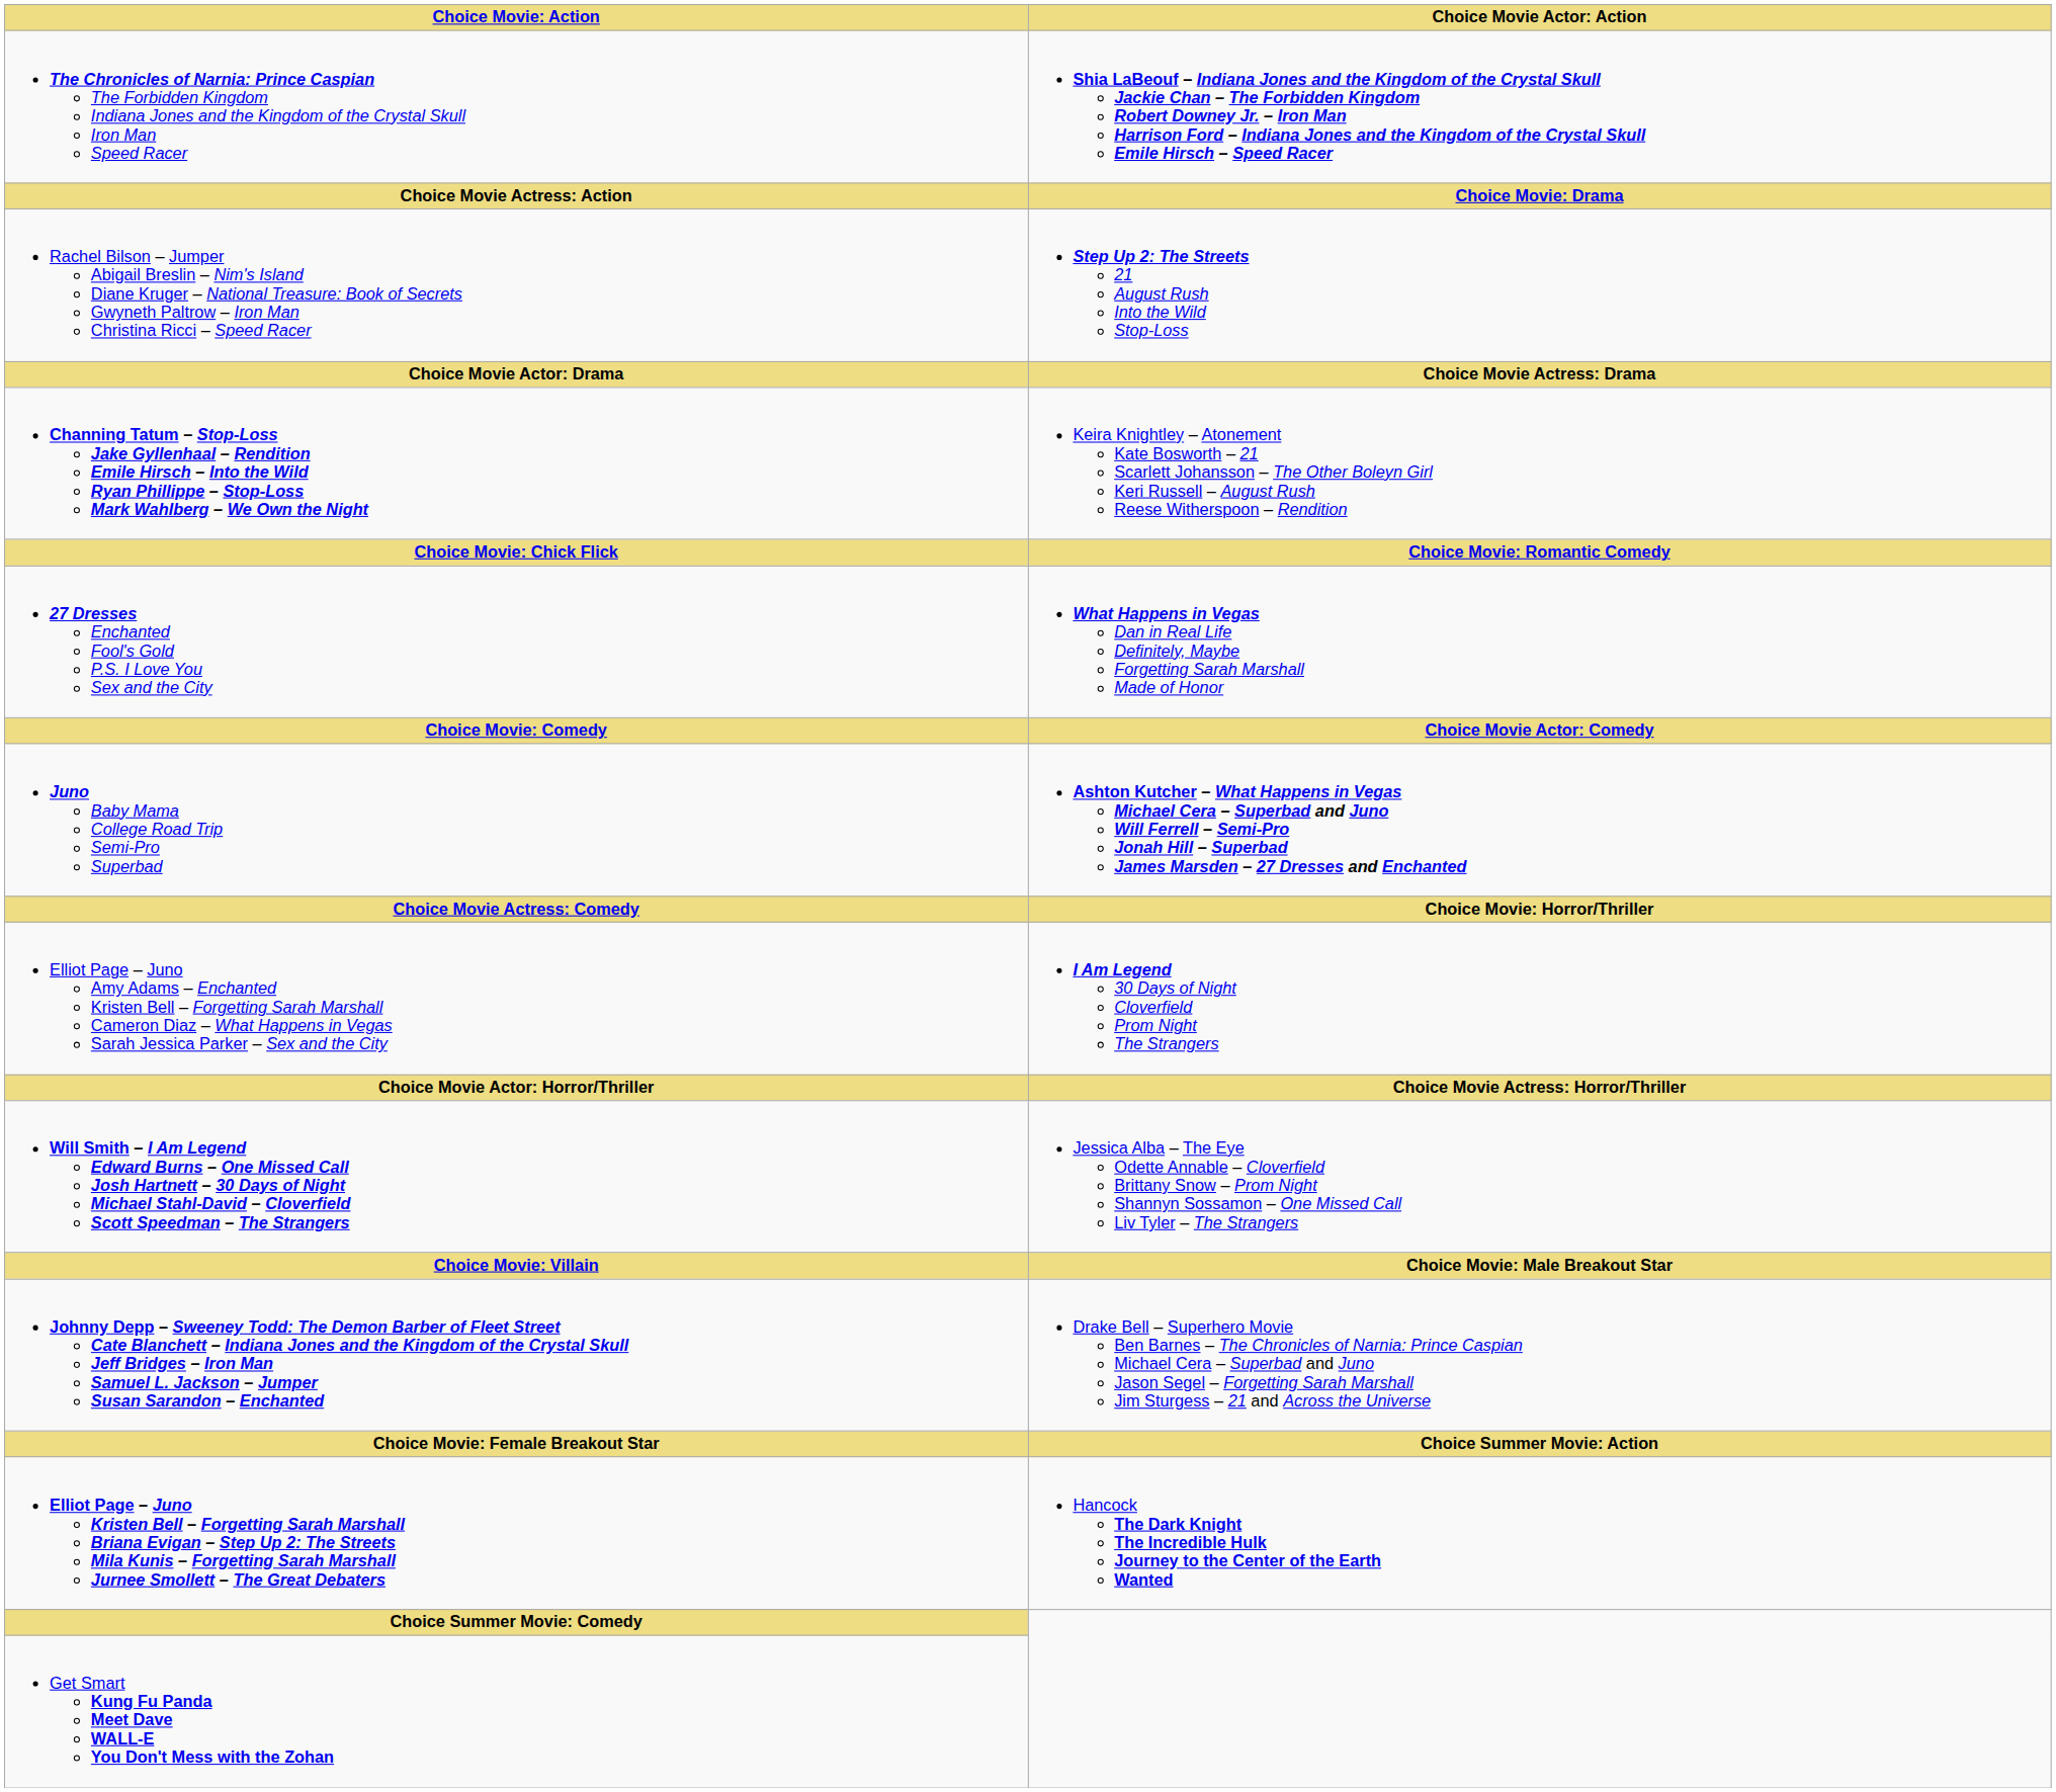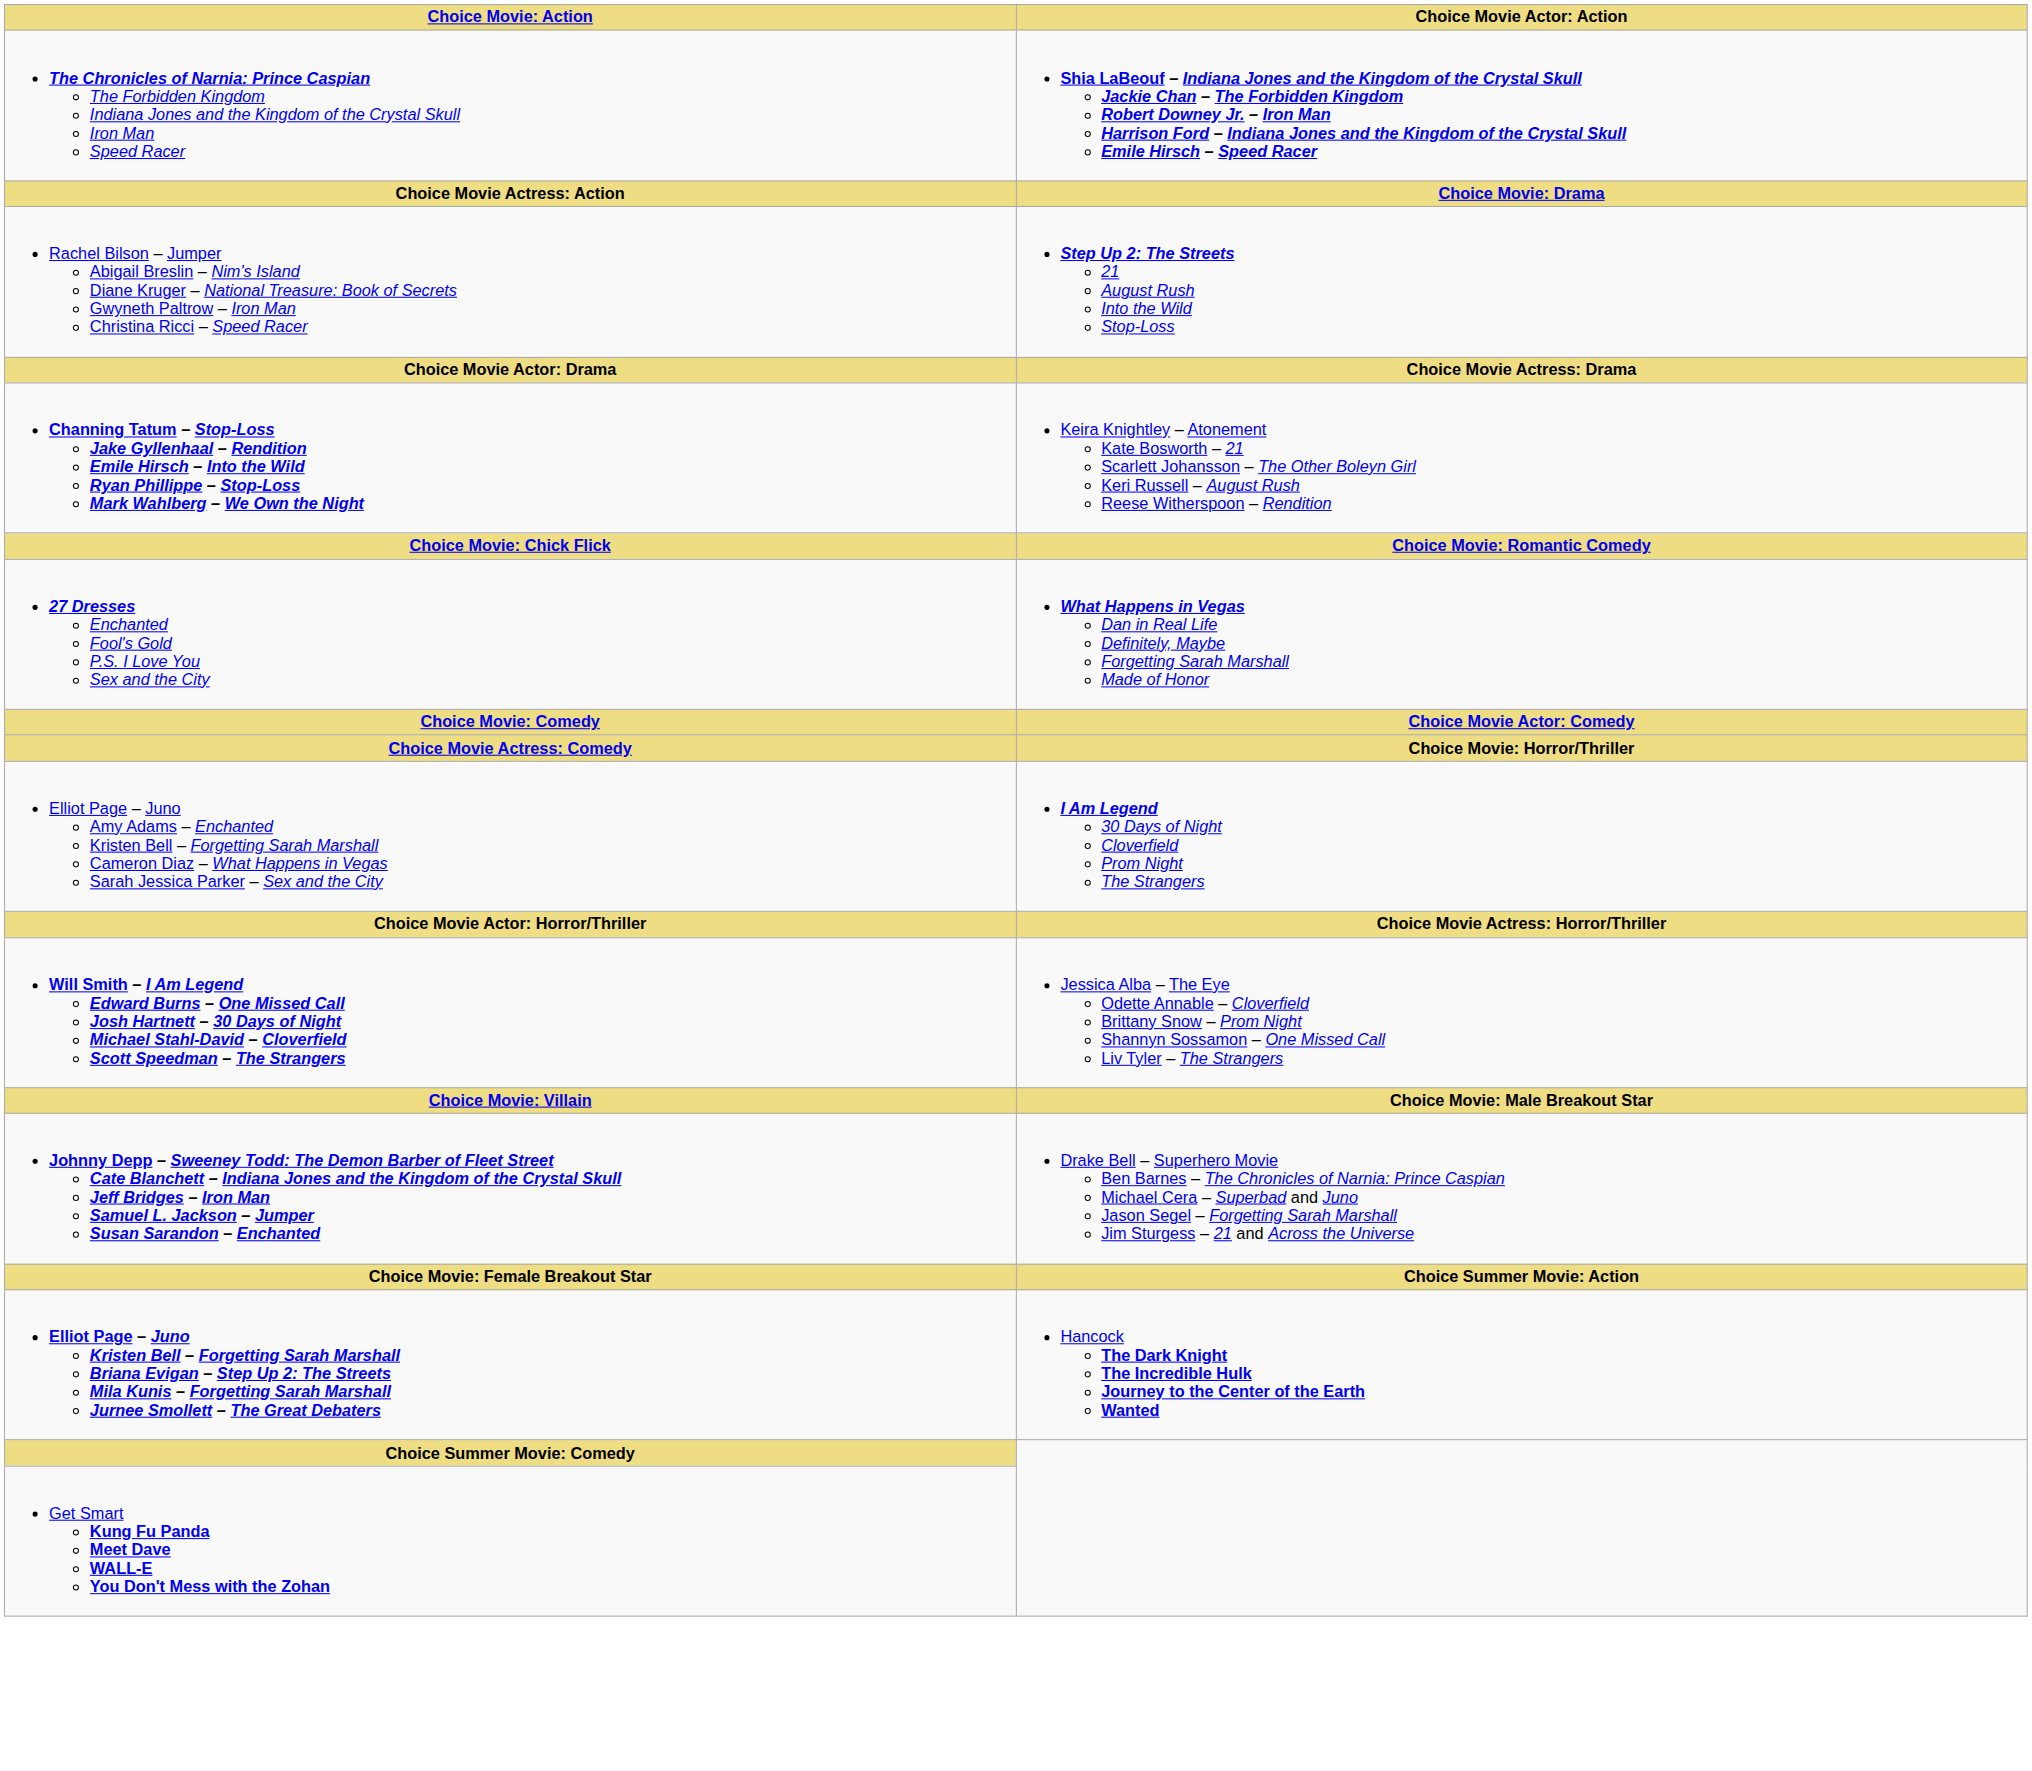- row: Juno Baby Mama College Road Trip Semi-Pro Superbad | Ashton Kutcher – What Happens in Vegas Michael Cera – Superbad and Juno Will Ferrell – Semi-Pro Jonah Hill – Superbad James Marsden – 27 Dresses and Enchanted
